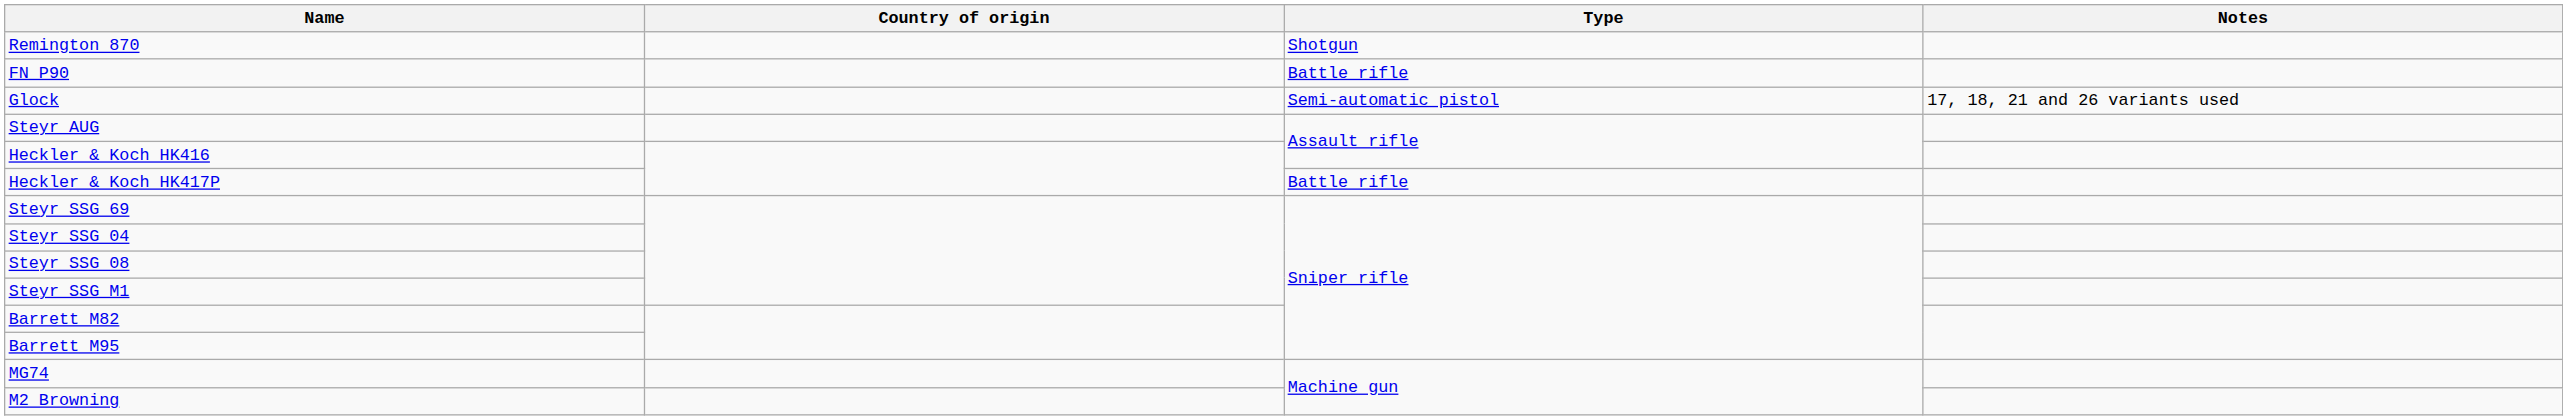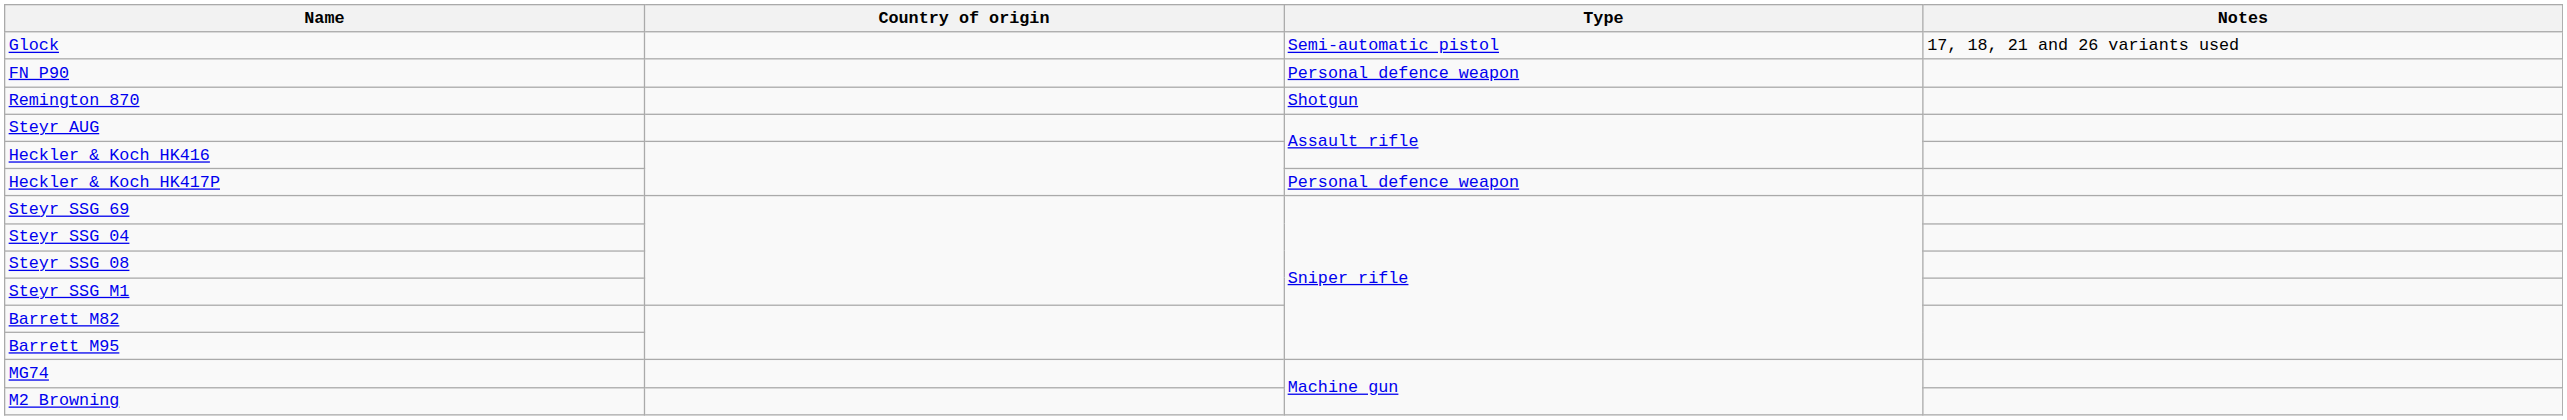rows swapped: Glock <-> Remington 870
FN P90 | Type: Battle rifle -> Personal defence weapon
Heckler & Koch HK417P | Type: Battle rifle -> Personal defence weapon
